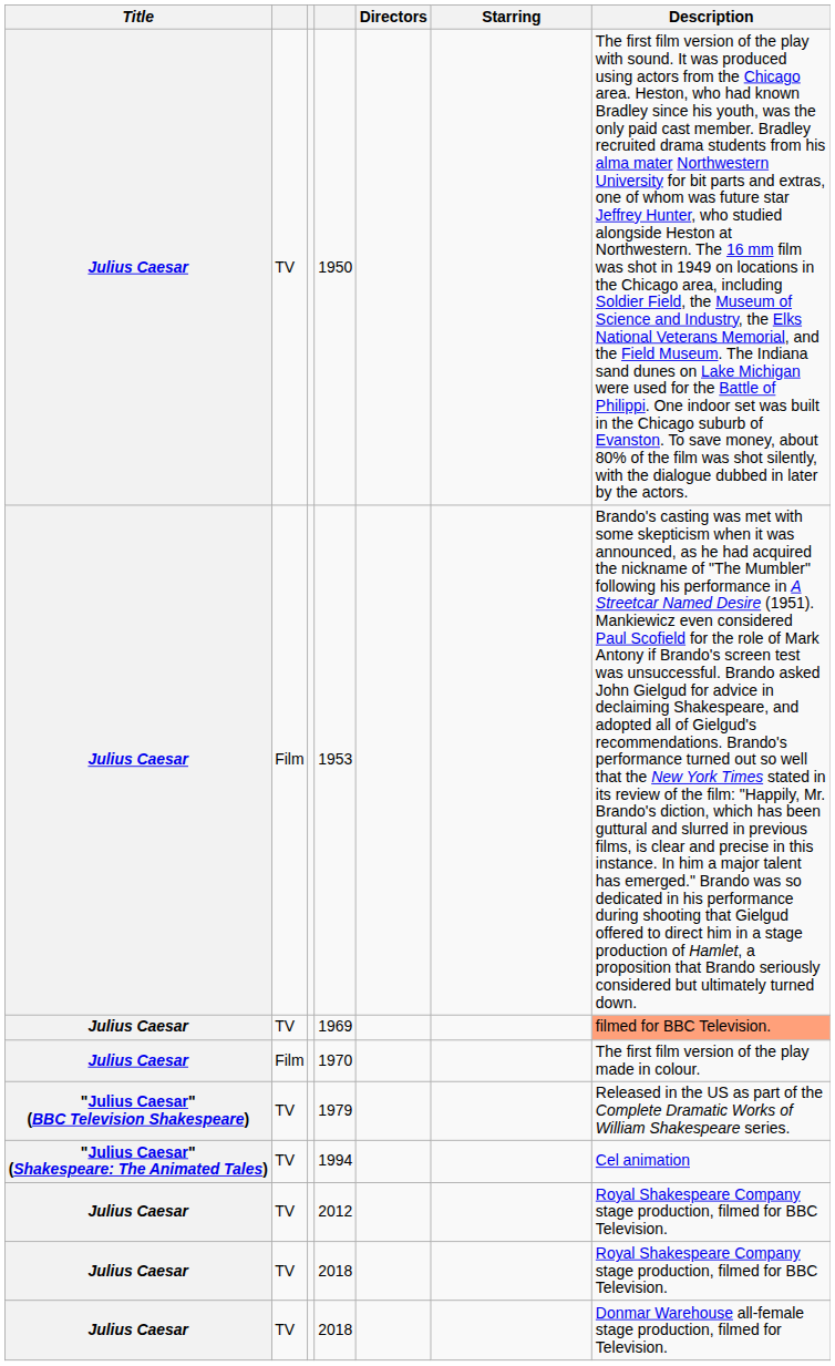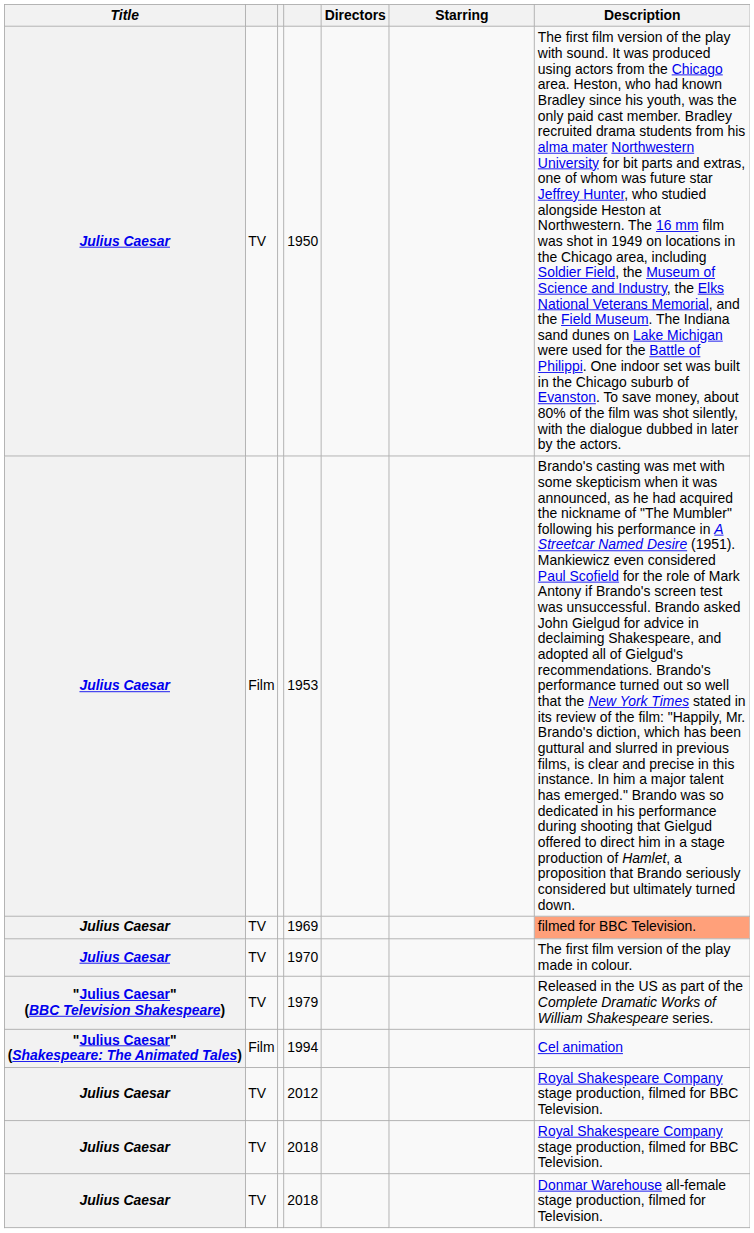1970 | column 2: Film -> TV
1994 | column 2: TV -> Film
